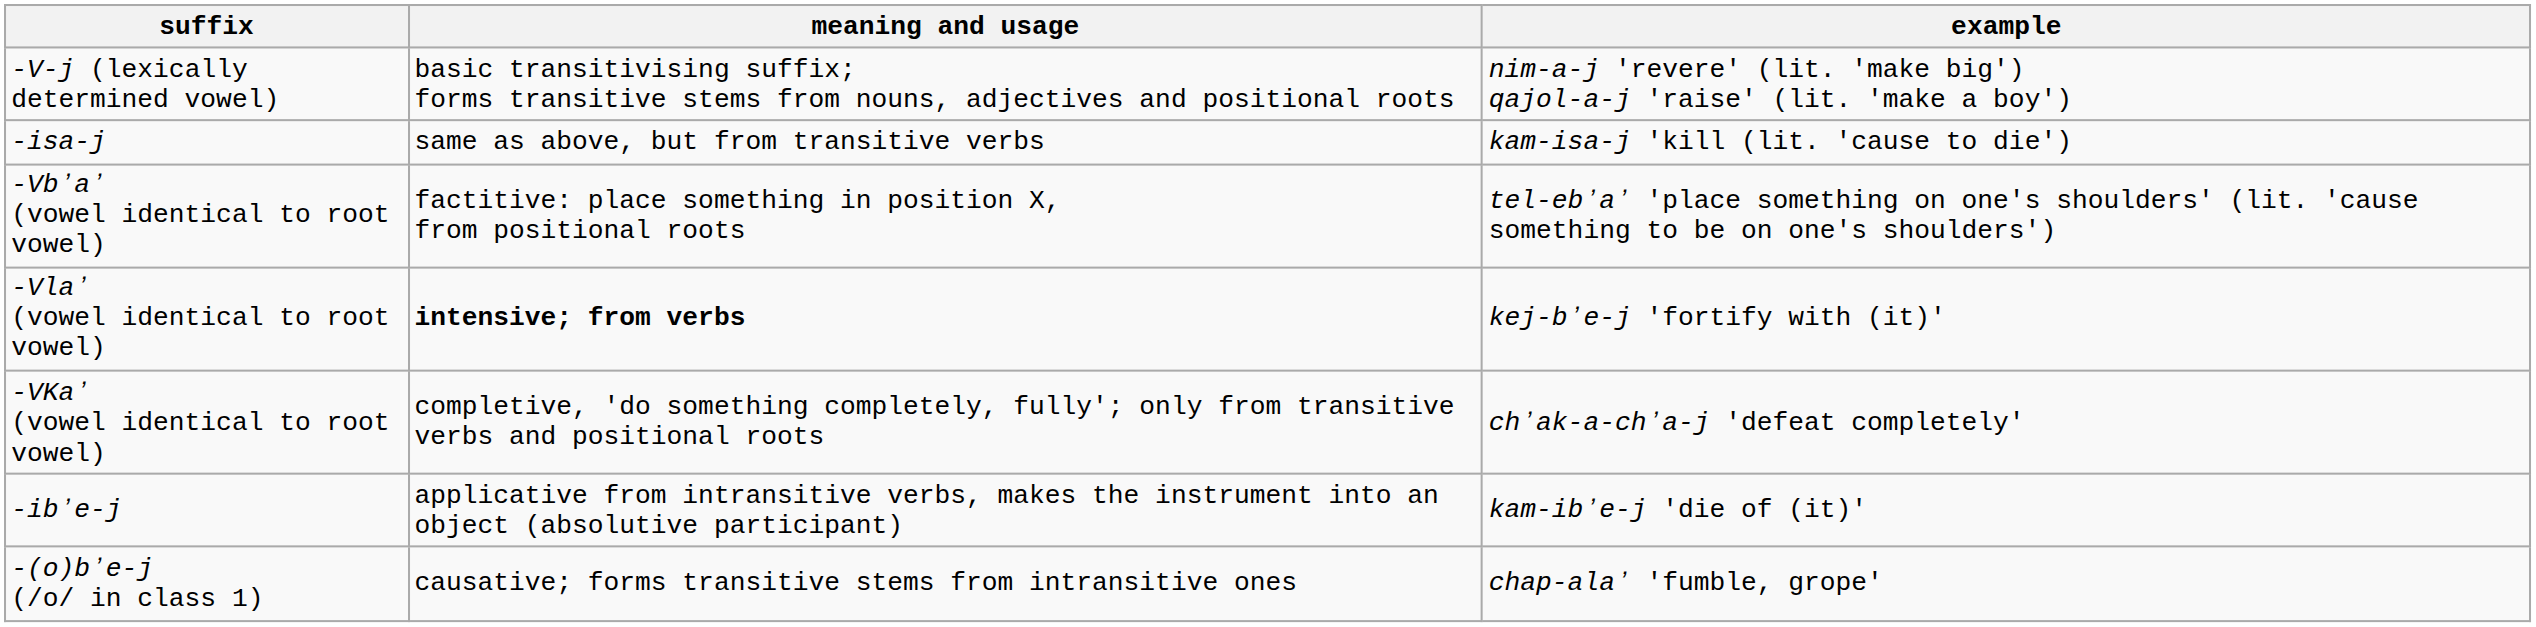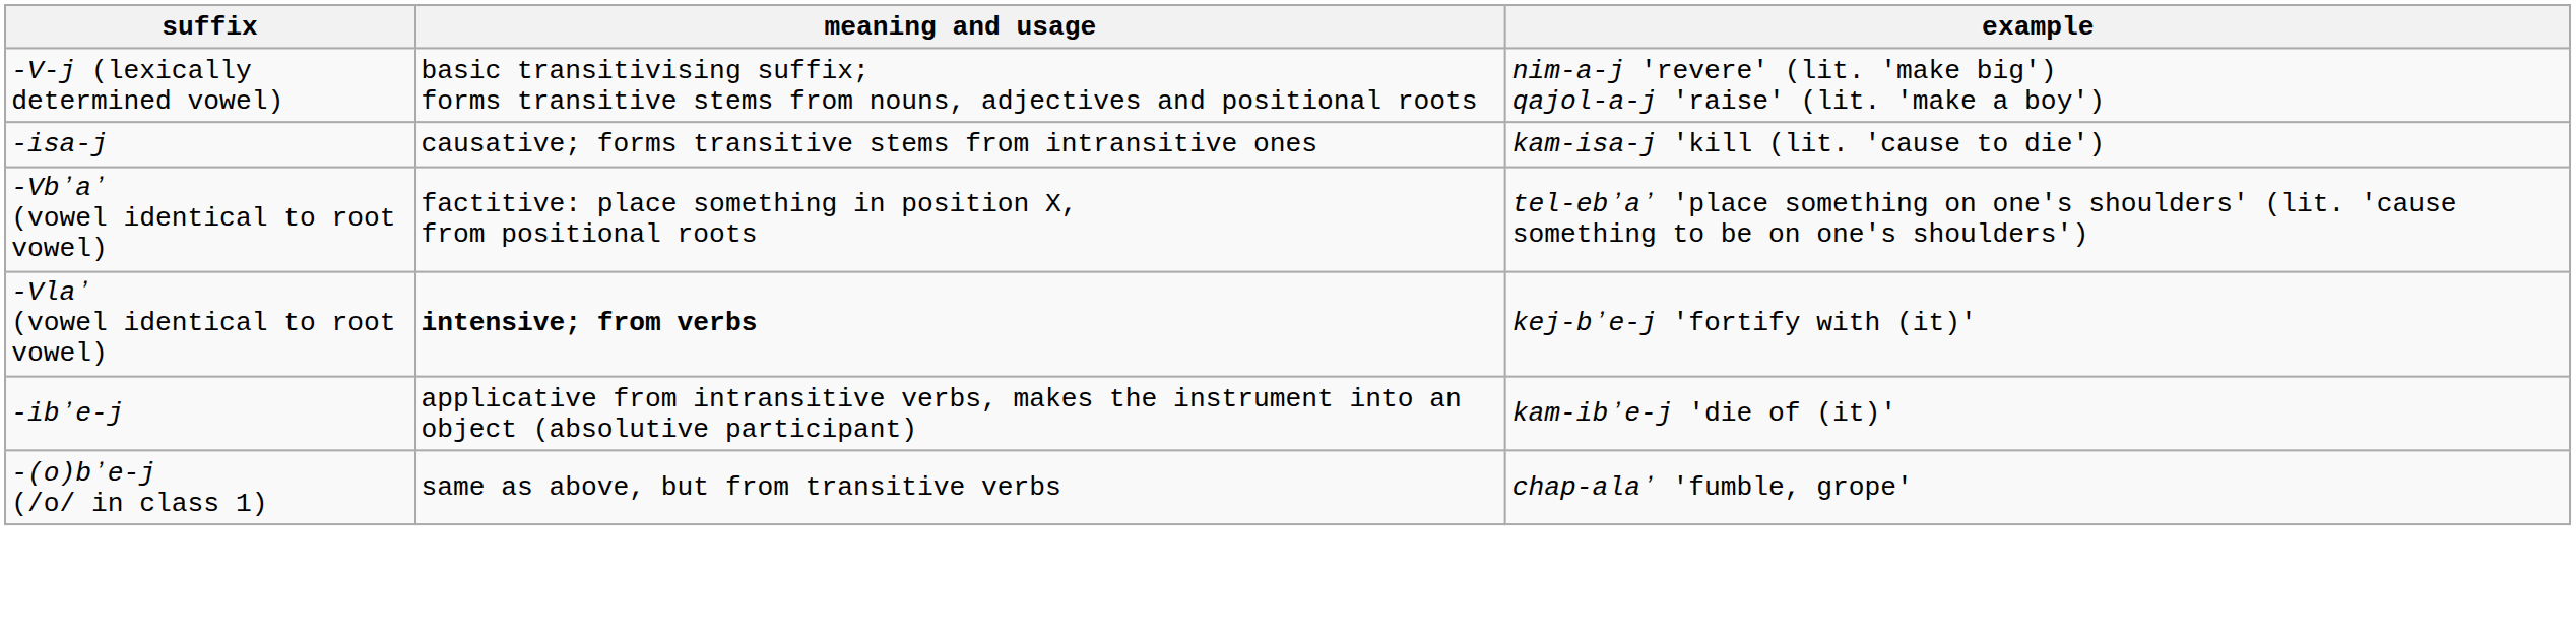-isa-j | meaning and usage: same as above, but from transitive verbs -> causative; forms transitive stems from intransitive ones
- row: -VKaʼ (vowel identical to root vowel) | completive, 'do something completely, fully'; only from transitive verbs and positional roots | chʼak-a-chʼa-j 'defeat completely'
-(o)bʼe-j (/o/ in class 1) | meaning and usage: causative; forms transitive stems from intransitive ones -> same as above, but from transitive verbs
